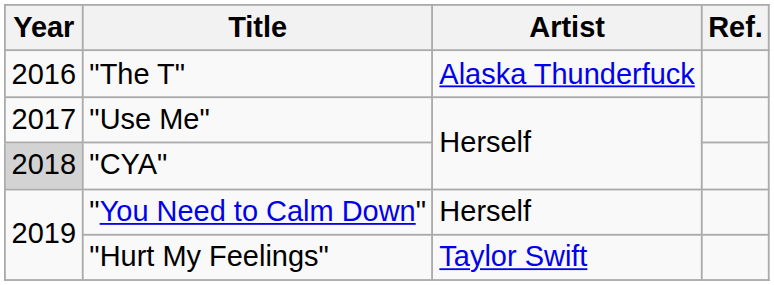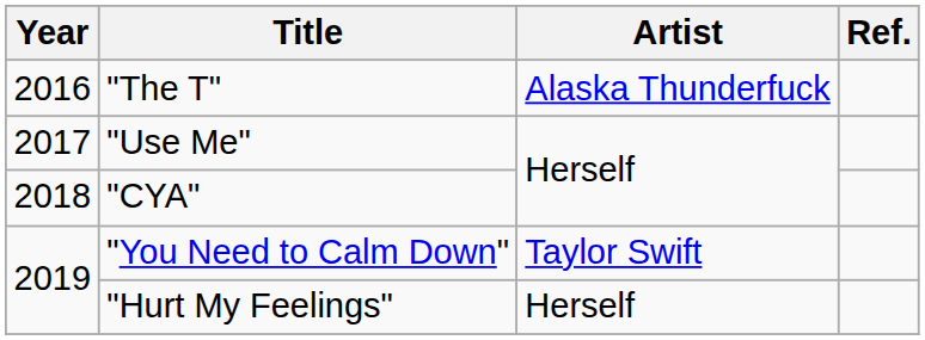"CYA" | Year: lightgrey background -> no background
"You Need to Calm Down" | Artist: Herself -> Taylor Swift
"Hurt My Feelings" | Artist: Taylor Swift -> Herself
